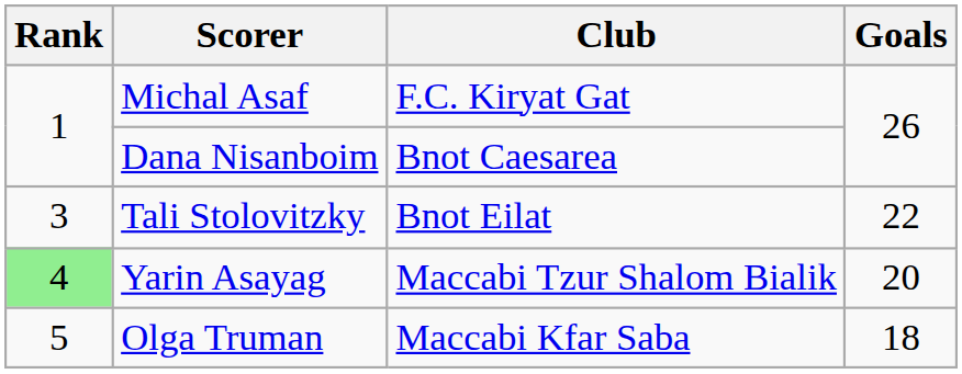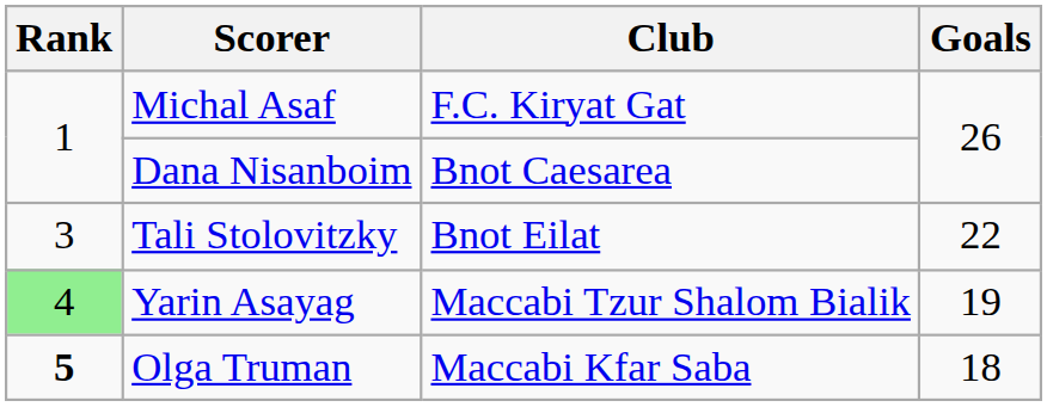Yarin Asayag | Goals: 20 -> 19
Olga Truman | Rank: normal -> bold
